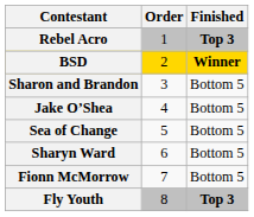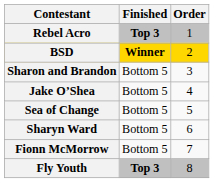columns swapped: Order <-> Finished
